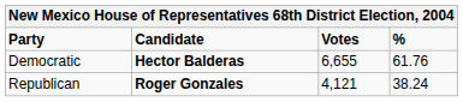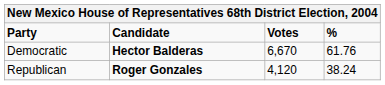Democratic | Votes: 6,655 -> 6,670
Republican | Votes: 4,121 -> 4,120
